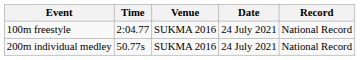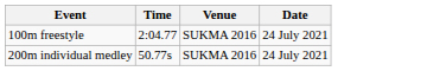- column: Record | National Record | National Record
